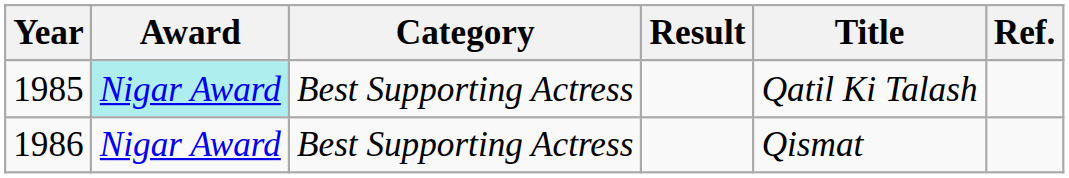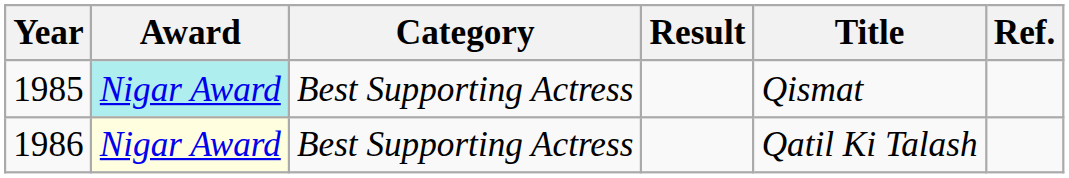1985 | Title: Qatil Ki Talash -> Qismat
1986 | Award: no background -> lightyellow background
1986 | Title: Qismat -> Qatil Ki Talash
